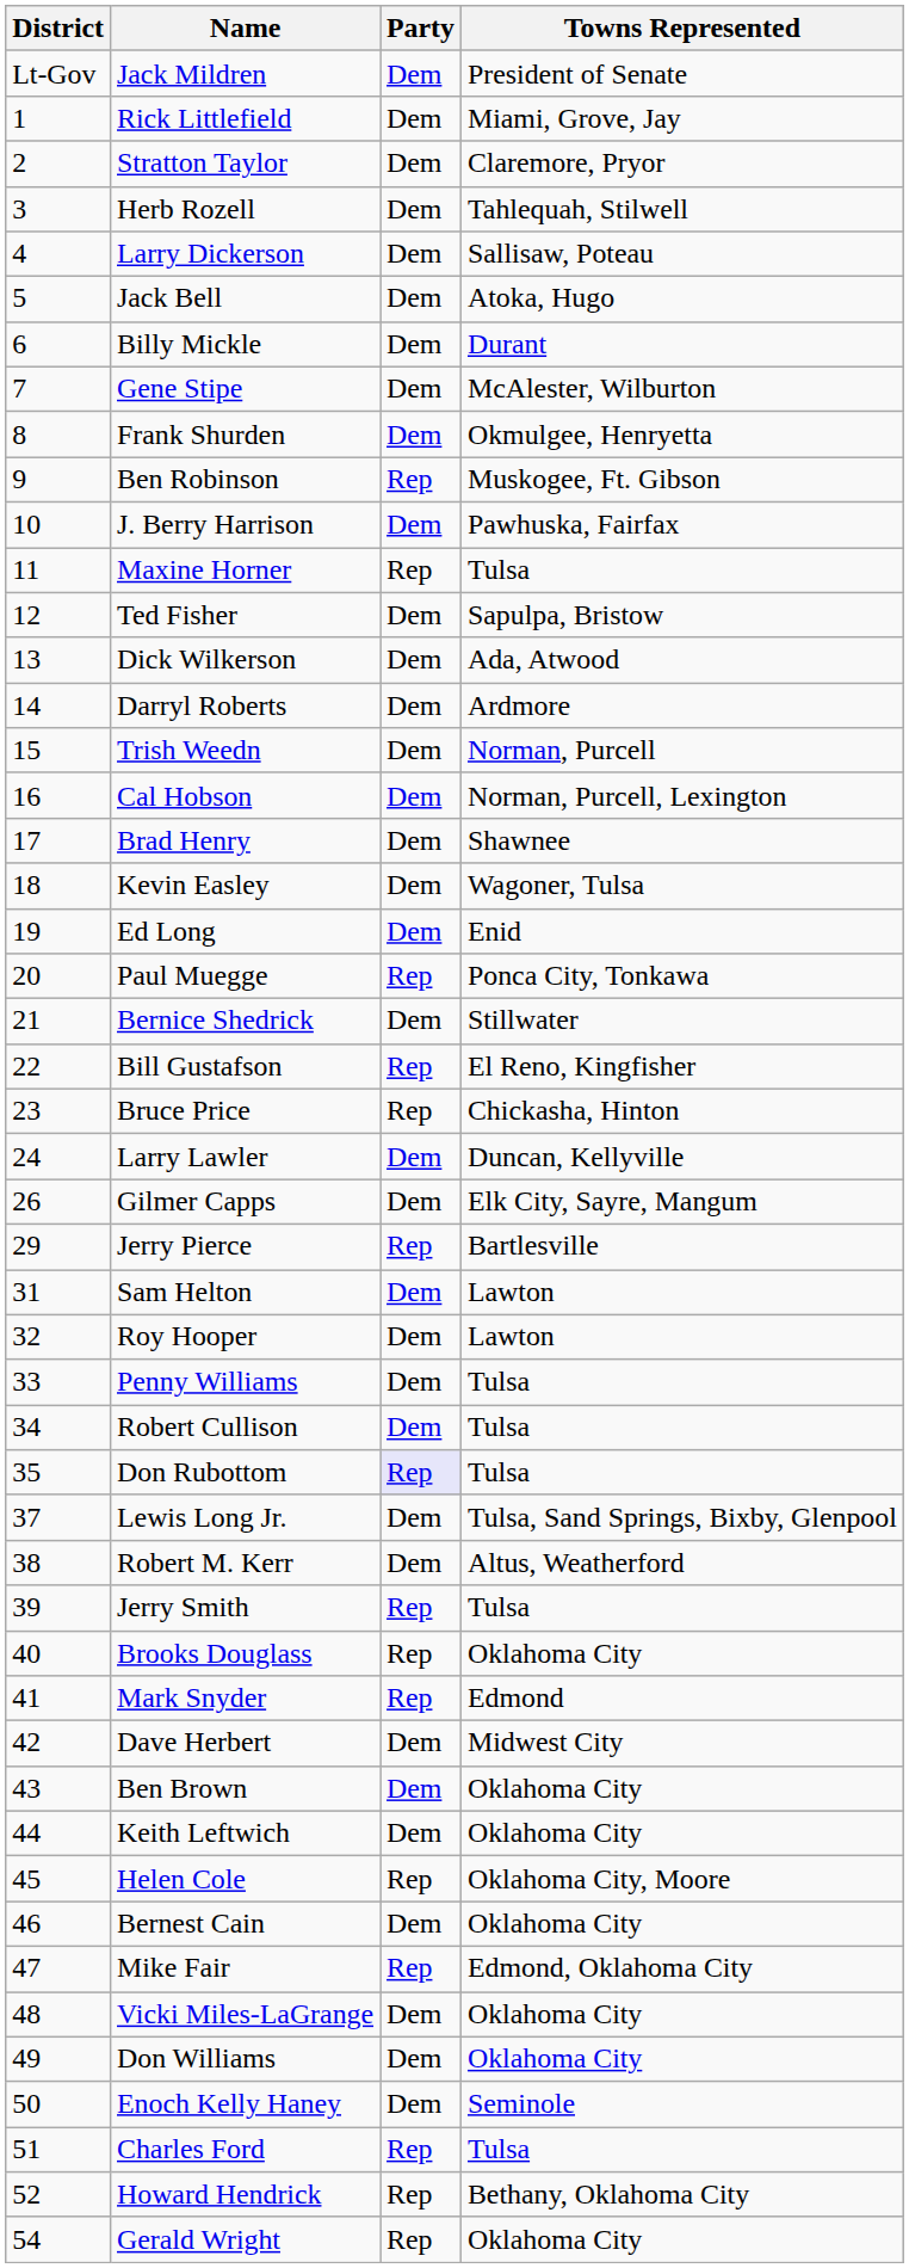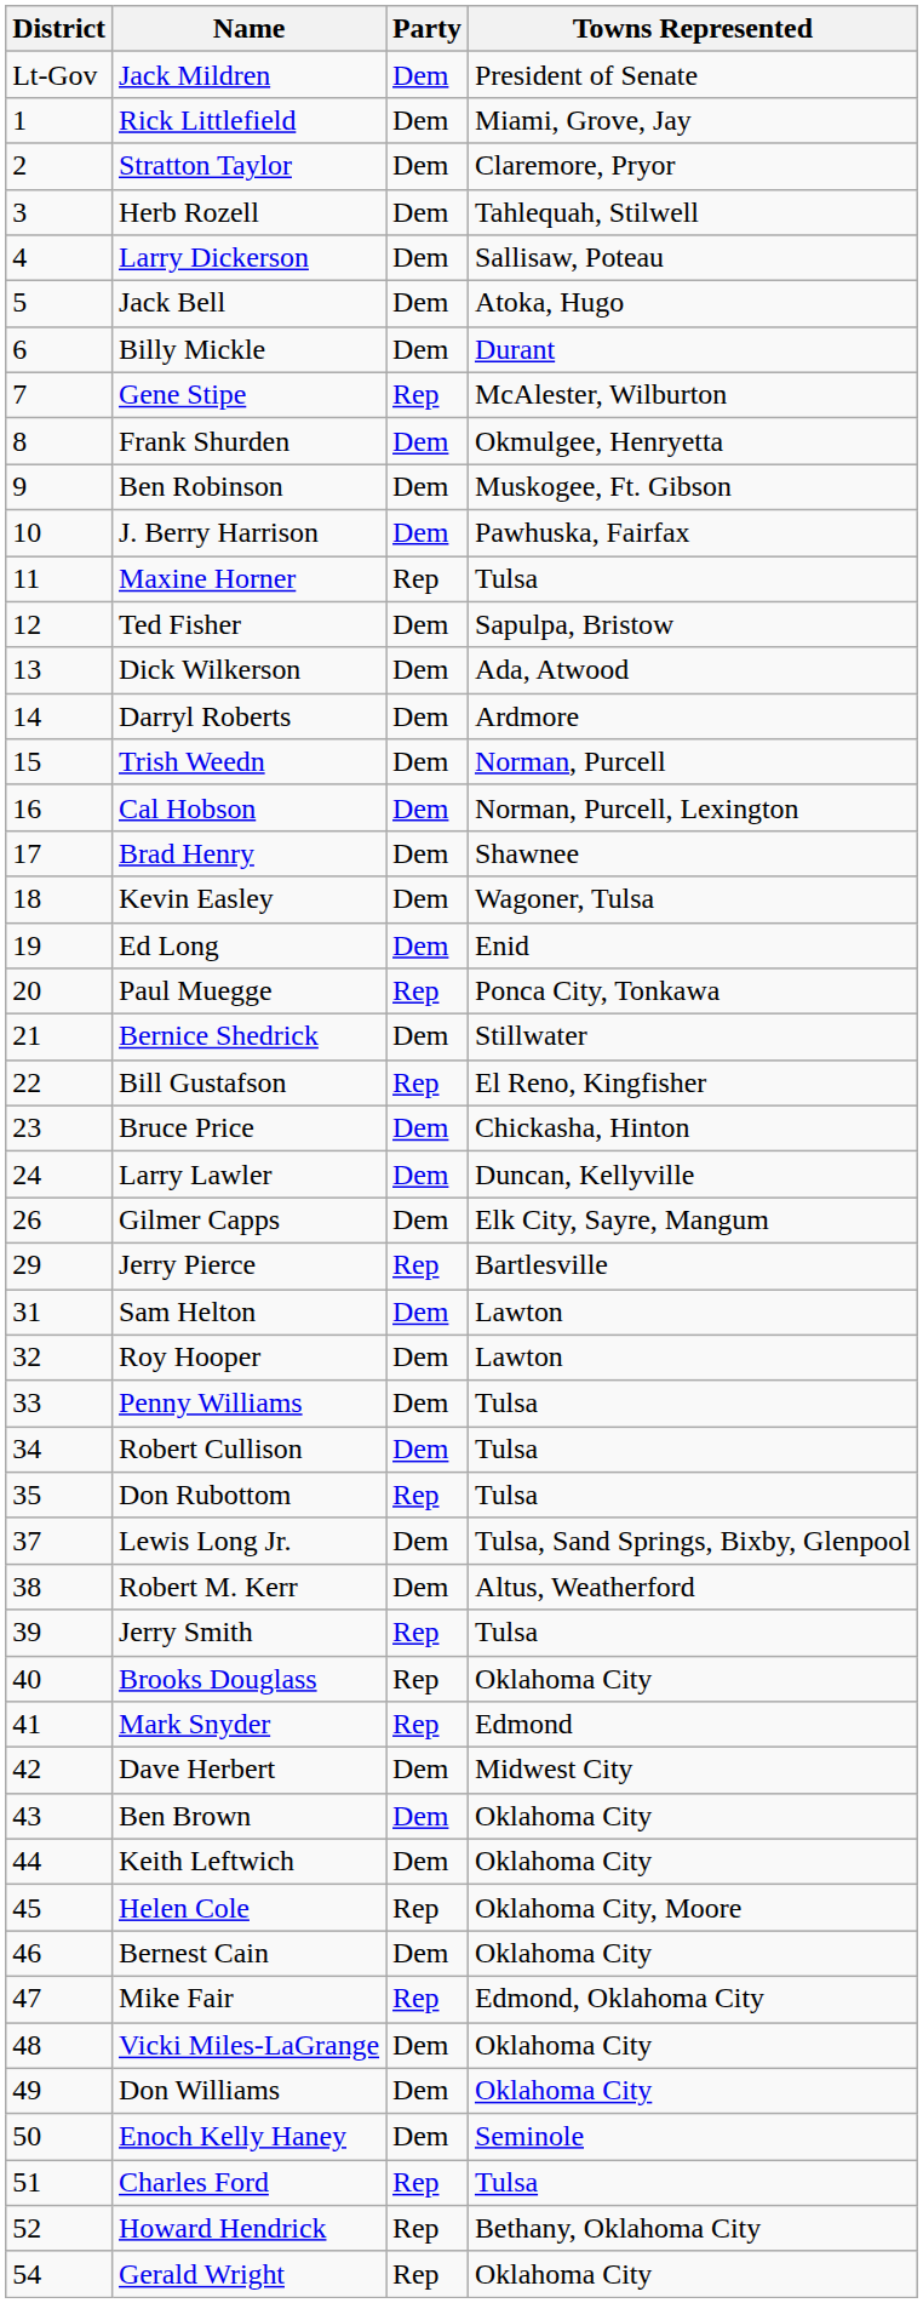Gene Stipe | Party: Dem -> Rep
Ben Robinson | Party: Rep -> Dem
Bruce Price | Party: Rep -> Dem
Don Rubottom | Party: lavender background -> no background
